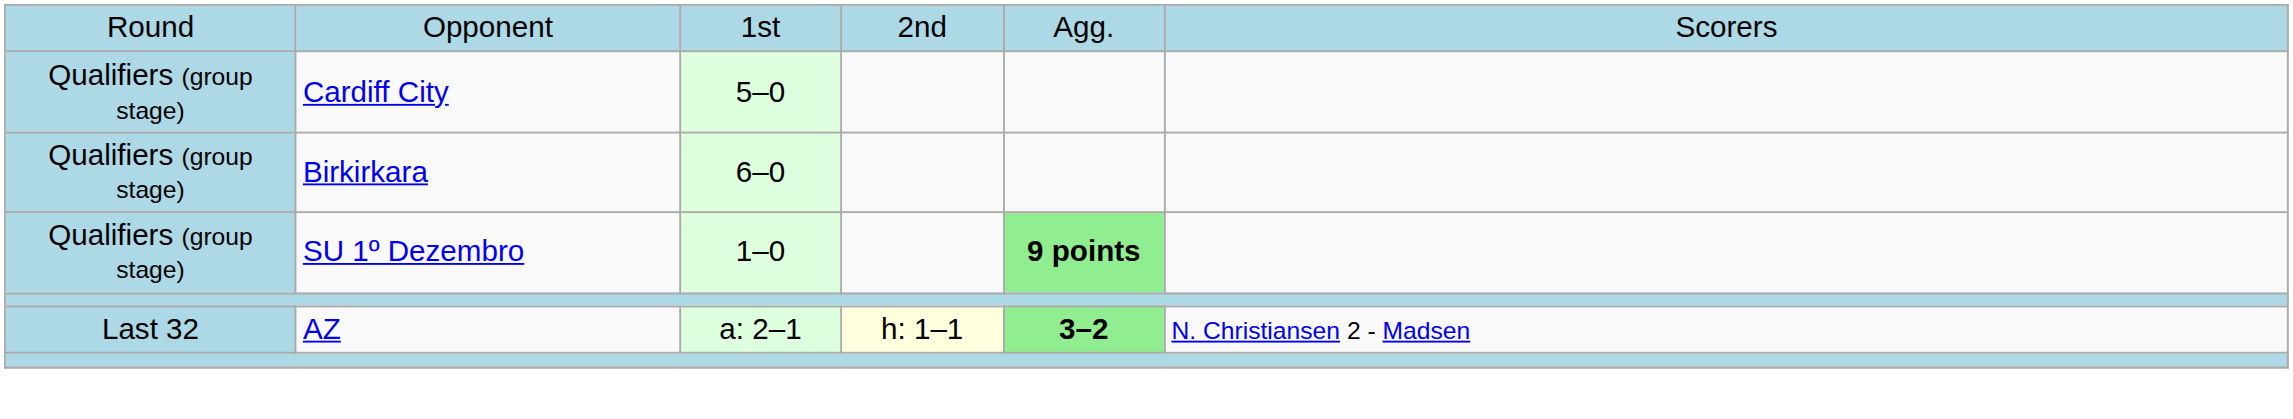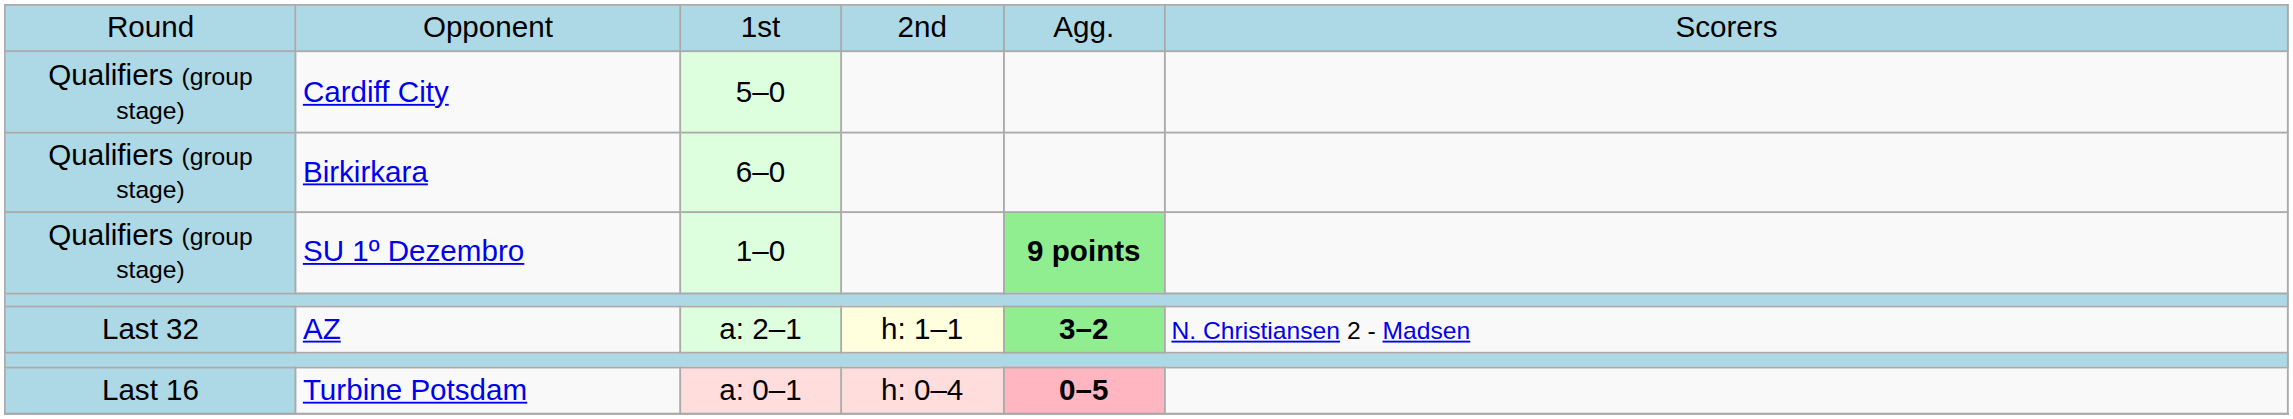+ row: Last 16 | Turbine Potsdam | a: 0–1 | h: 0–4 | 0–5
